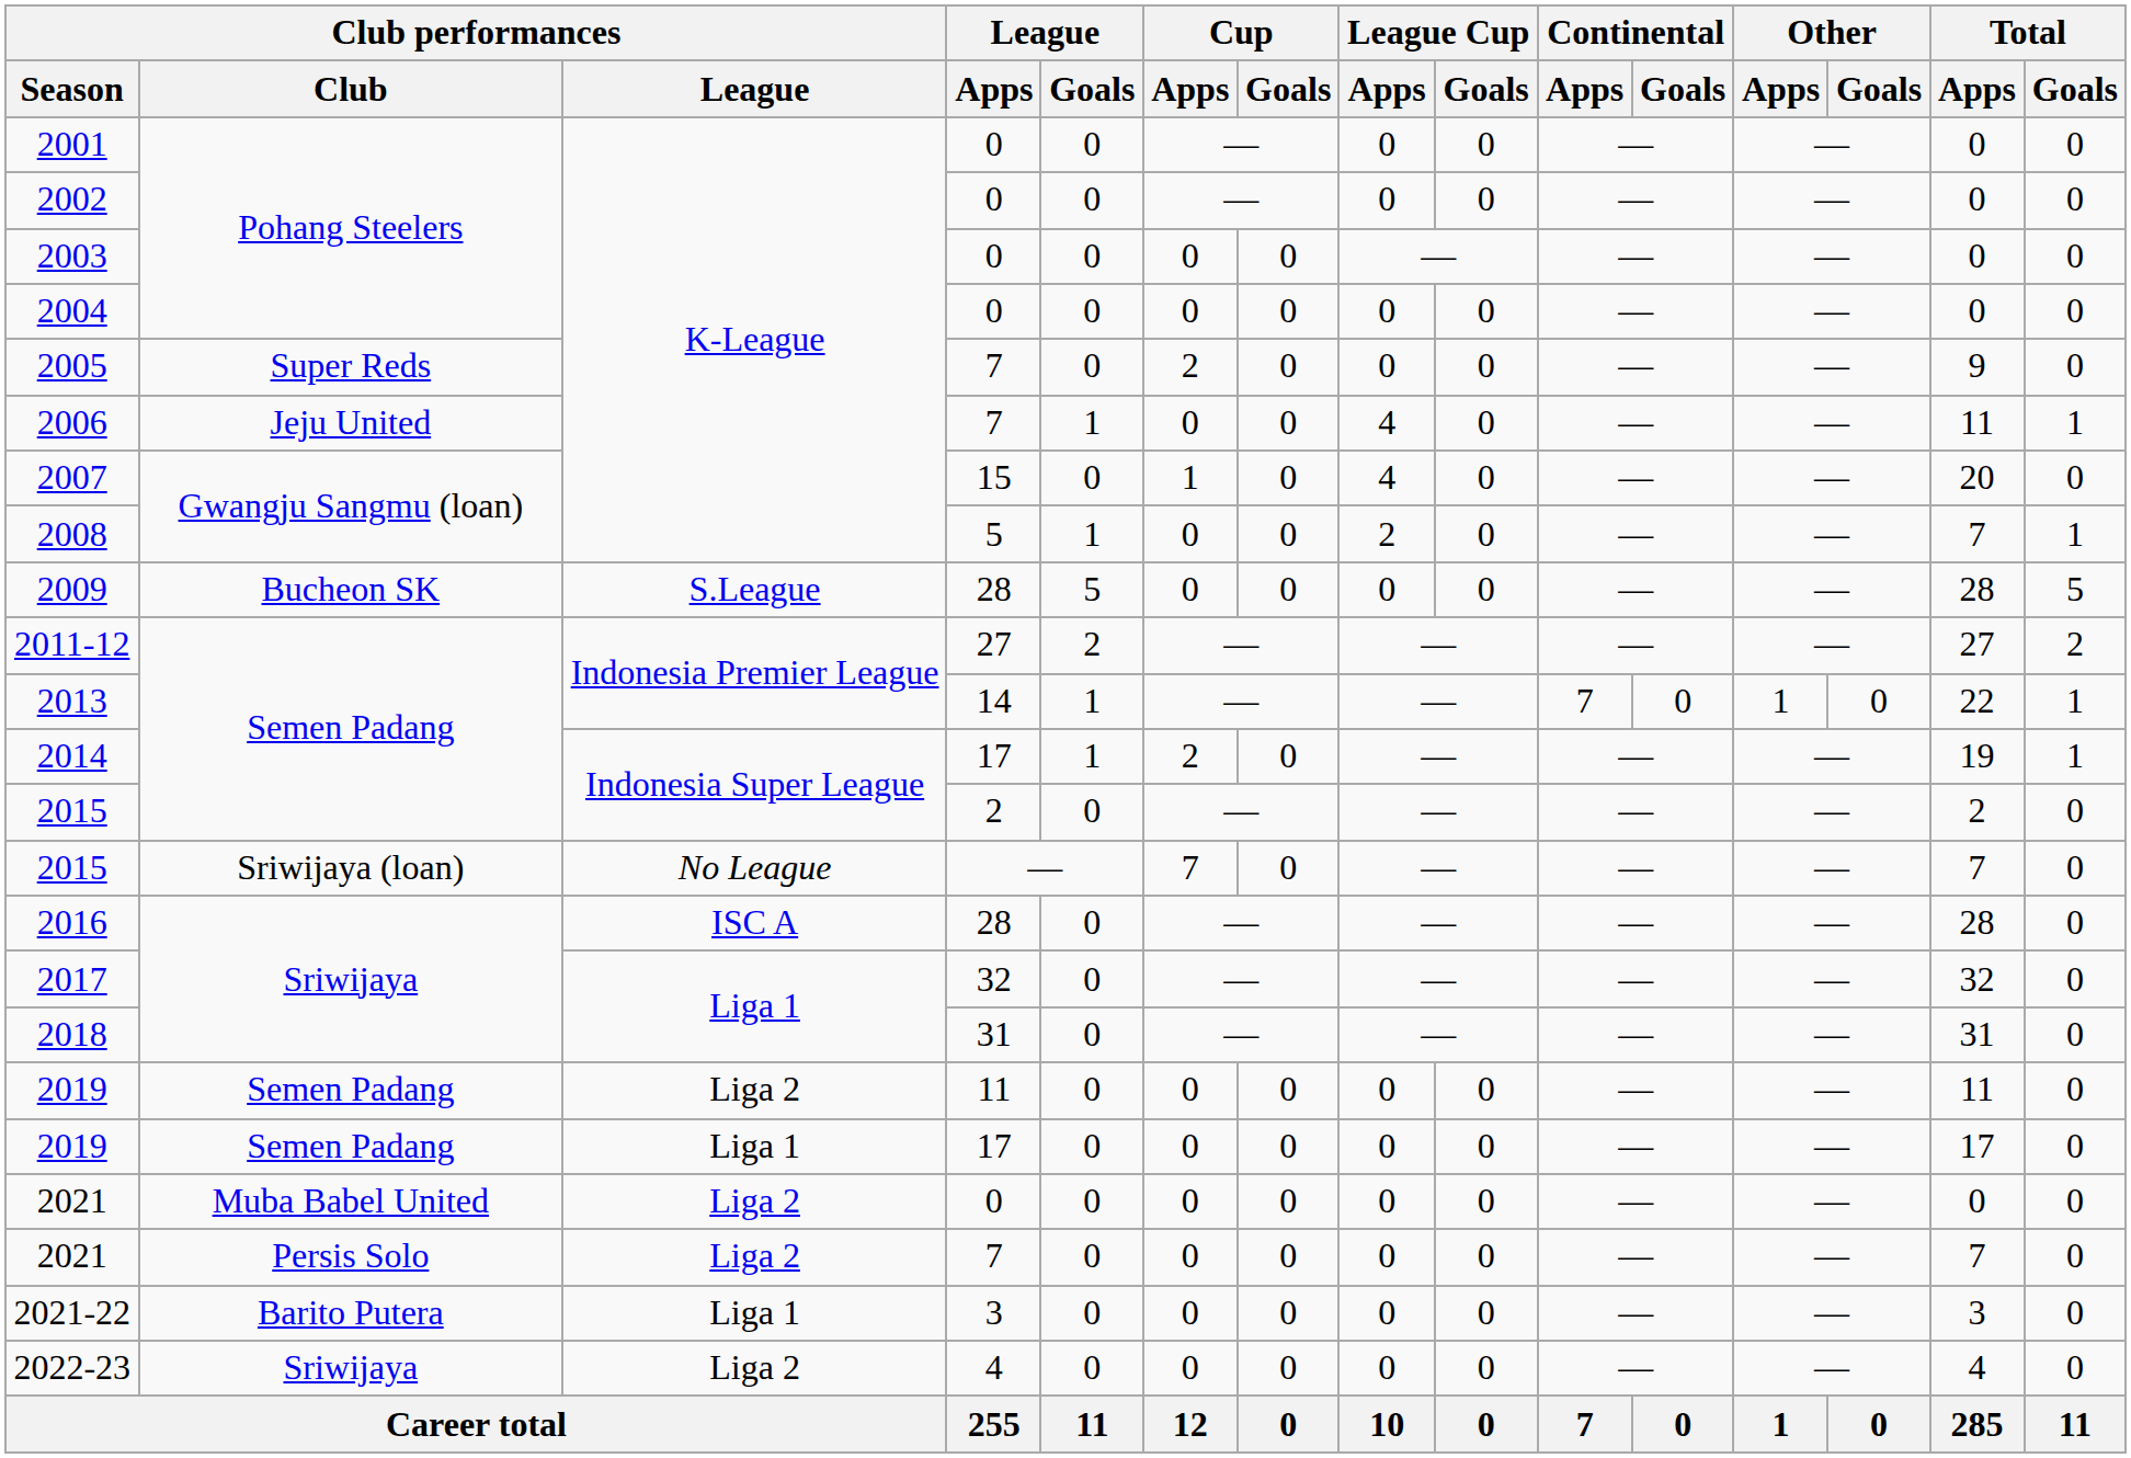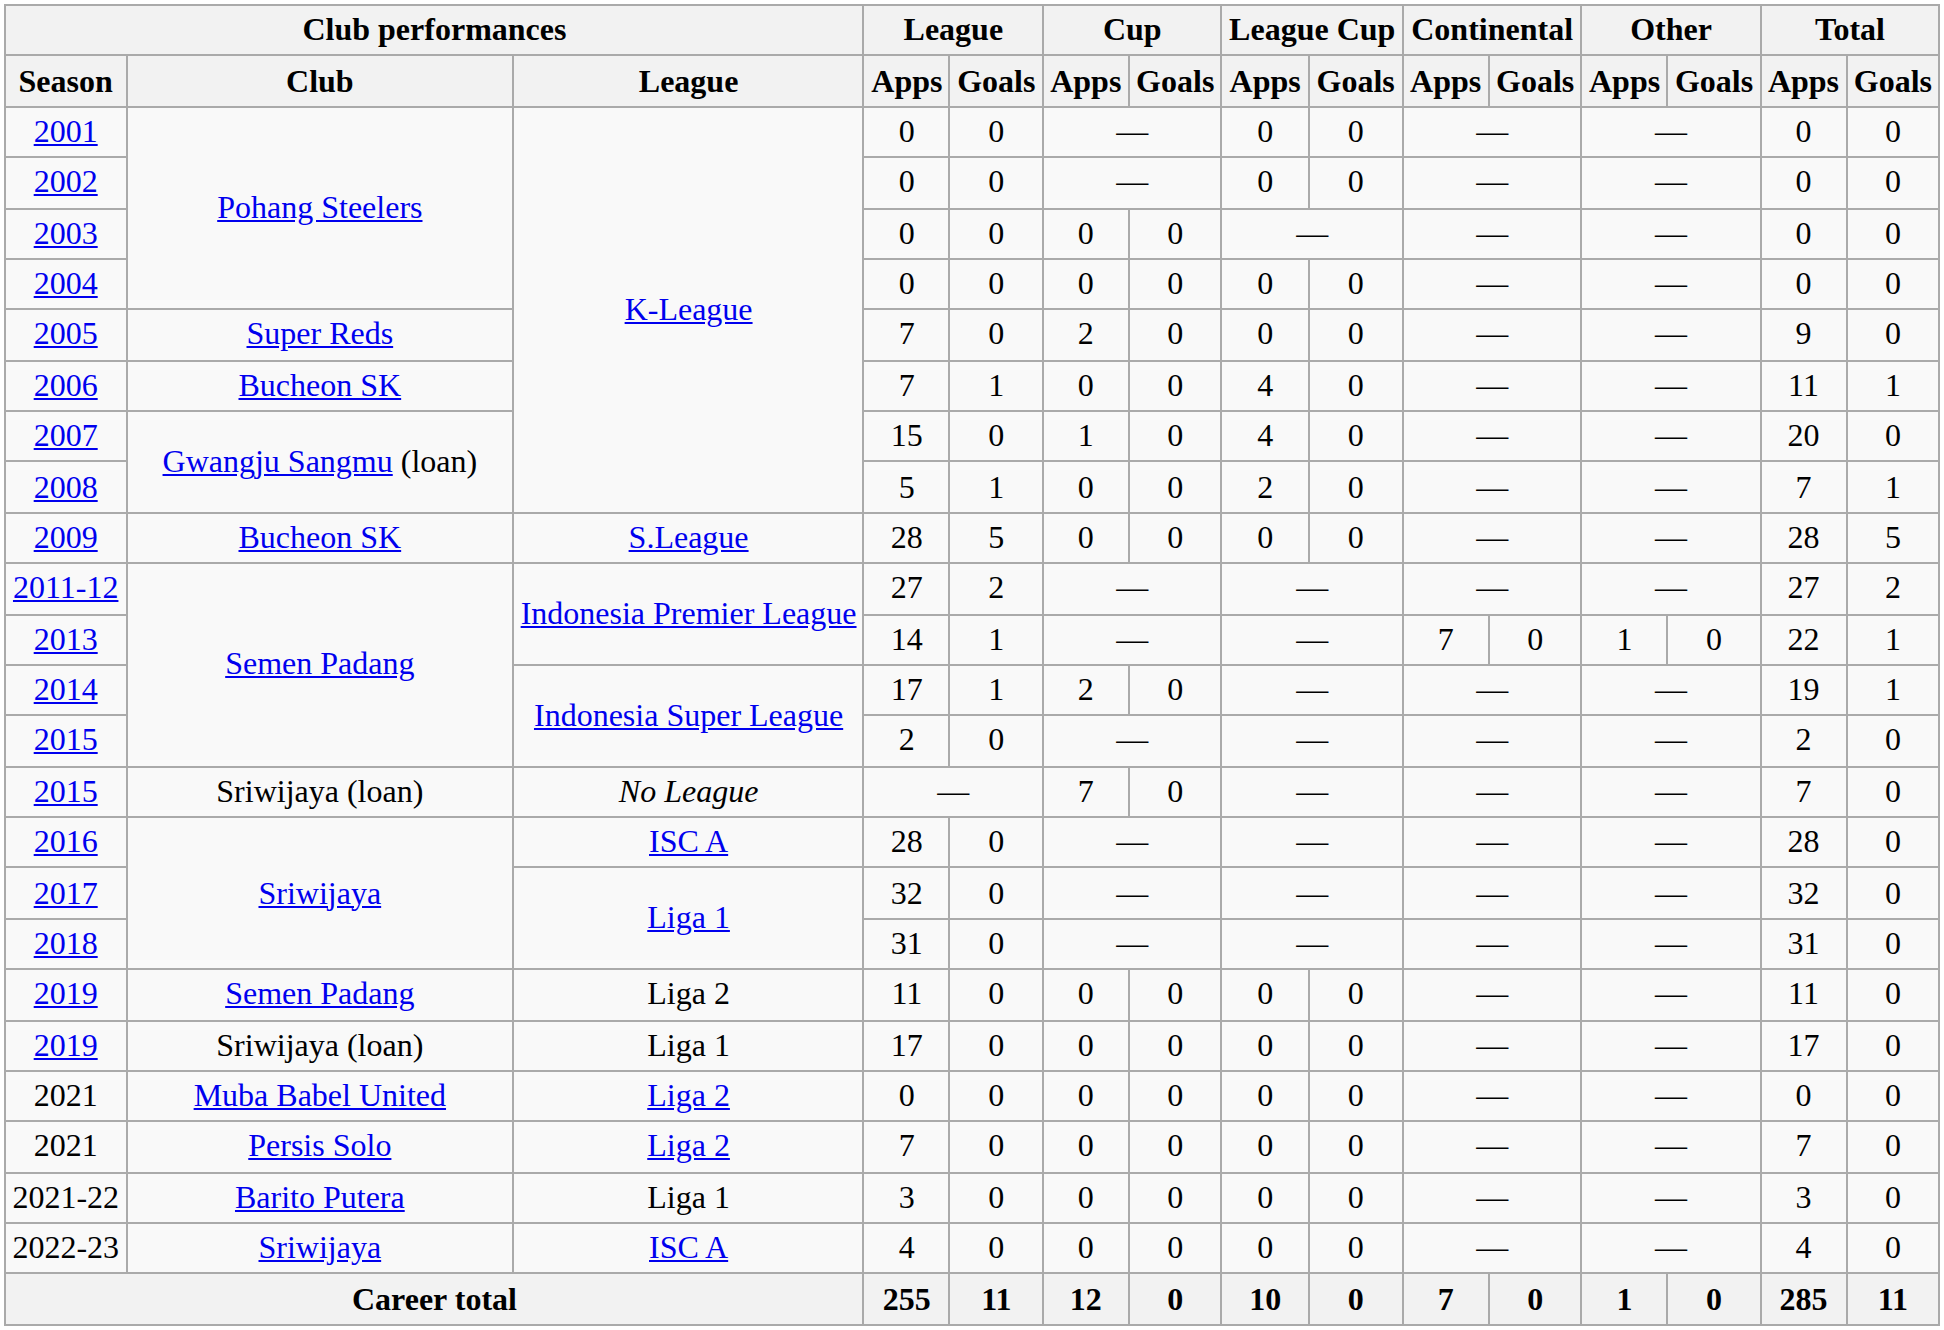2006 | Club performances / Club: Jeju United -> Bucheon SK
2019 / 17 | Club performances / Club: Semen Padang -> Sriwijaya (loan)
2022-23 | Club performances / League: Liga 2 -> ISC A
